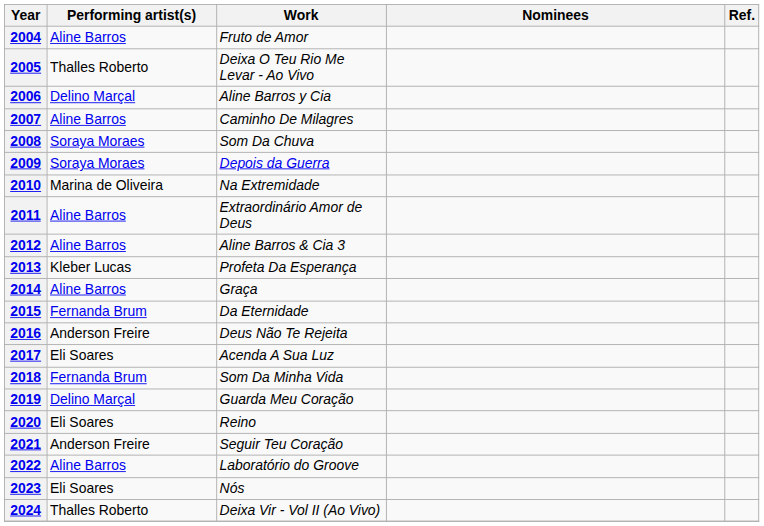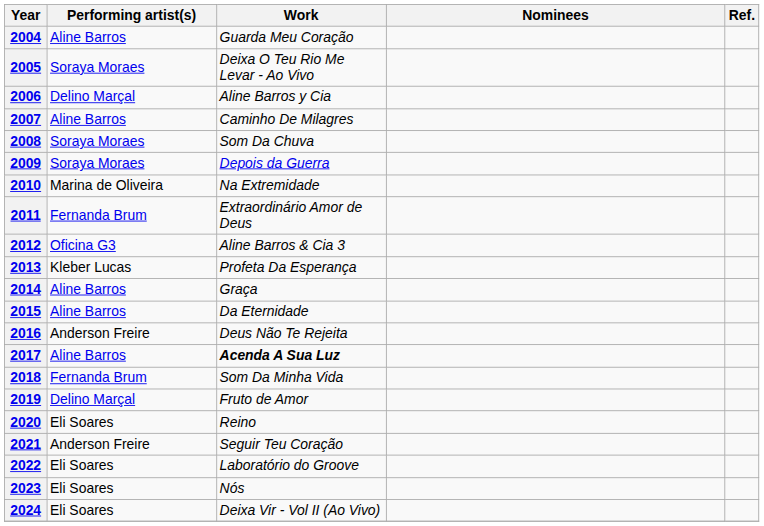2004 | Work: Fruto de Amor -> Guarda Meu Coração
2005 | Performing artist(s): Thalles Roberto -> Soraya Moraes
2011 | Performing artist(s): Aline Barros -> Fernanda Brum
2012 | Performing artist(s): Aline Barros -> Oficina G3
2015 | Performing artist(s): Fernanda Brum -> Aline Barros
2017 | Performing artist(s): Eli Soares -> Aline Barros
2017 | Work: normal -> bold
2019 | Work: Guarda Meu Coração -> Fruto de Amor
2022 | Performing artist(s): Aline Barros -> Eli Soares
2024 | Performing artist(s): Thalles Roberto -> Eli Soares
